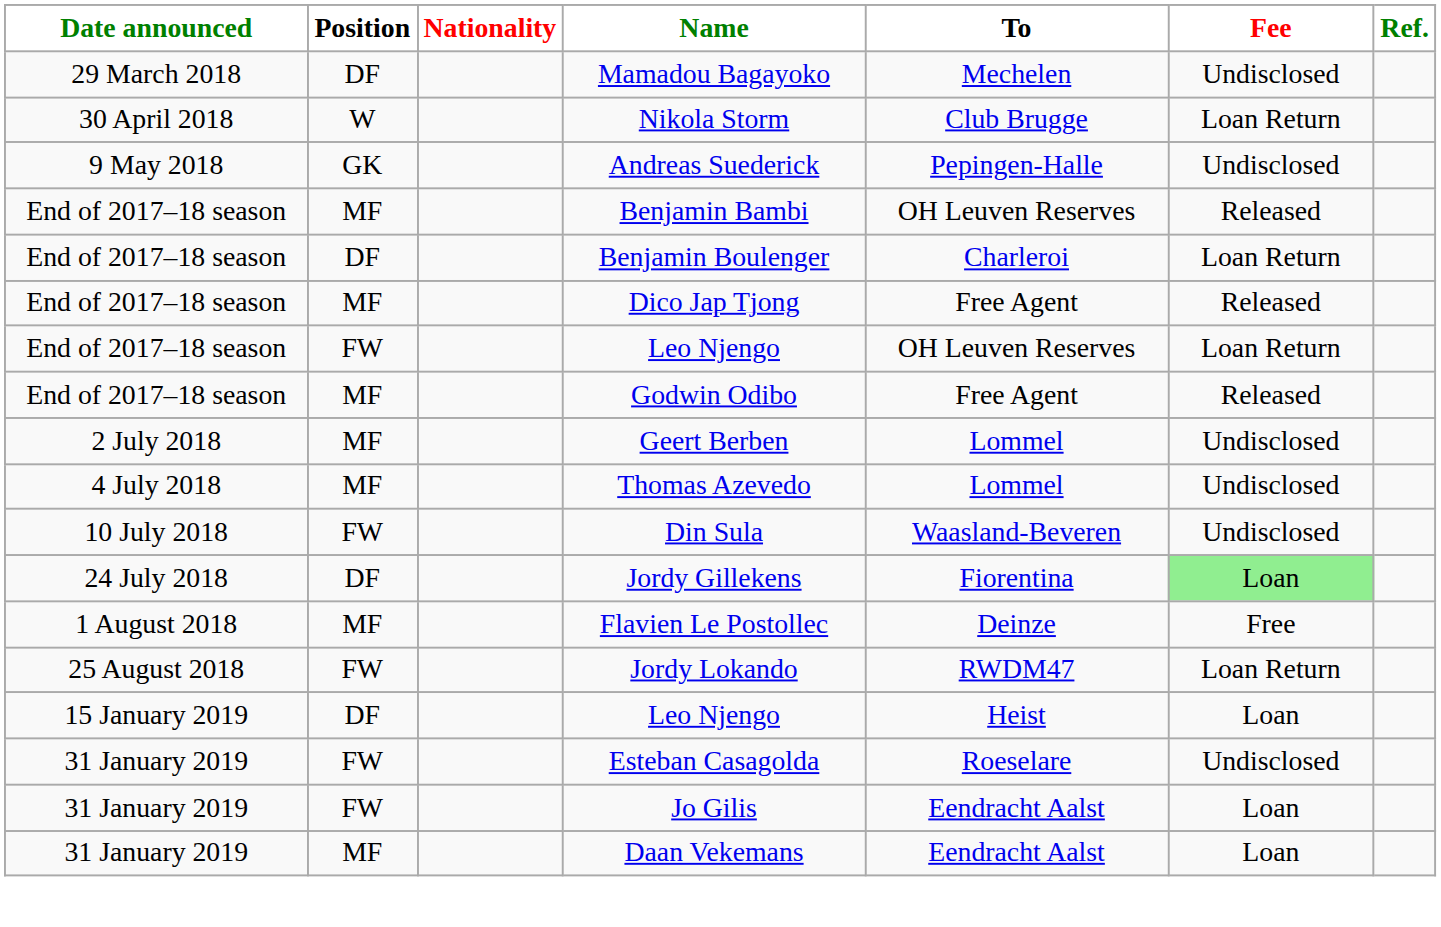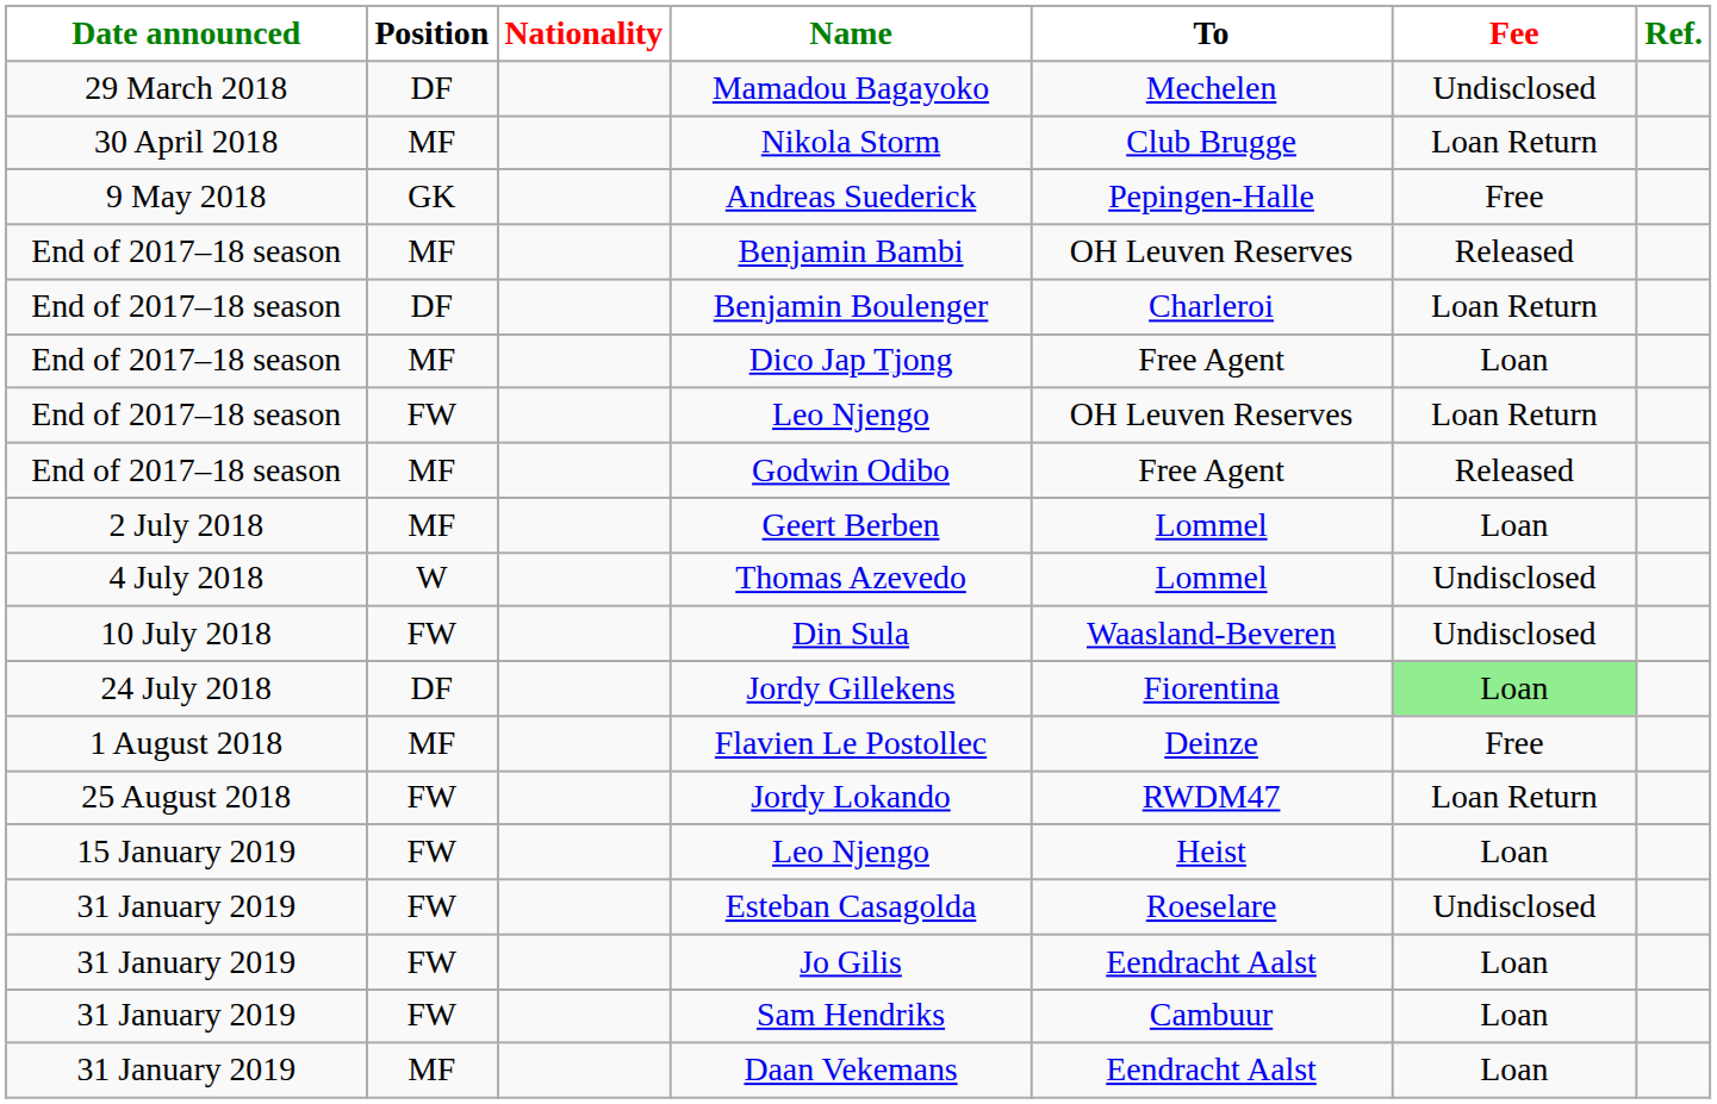Nikola Storm | Position: W -> MF
Andreas Suederick | Fee: Undisclosed -> Free
Dico Jap Tjong | Fee: Released -> Loan
Geert Berben | Fee: Undisclosed -> Loan
Thomas Azevedo | Position: MF -> W
15 January 2019 / Leo Njengo | Position: DF -> FW
+ row: 31 January 2019 | FW | Sam Hendriks | Cambuur | Loan
